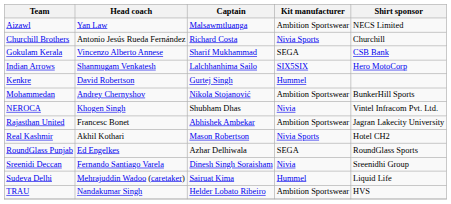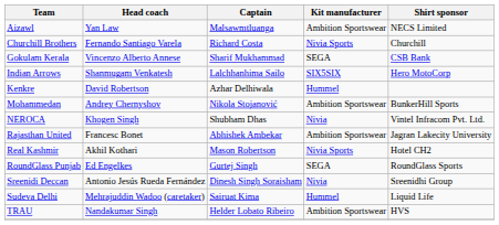Churchill Brothers | Head coach: Antonio Jesús Rueda Fernández -> Fernando Santiago Varela
Kenkre | Captain: Gurtej Singh -> Azhar Delhiwala
RoundGlass Punjab | Captain: Azhar Delhiwala -> Gurtej Singh
Sreenidi Deccan | Head coach: Fernando Santiago Varela -> Antonio Jesús Rueda Fernández
